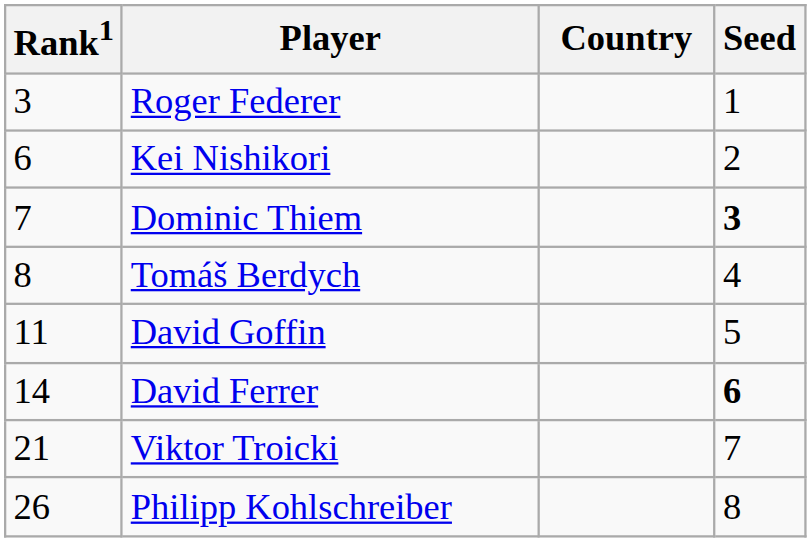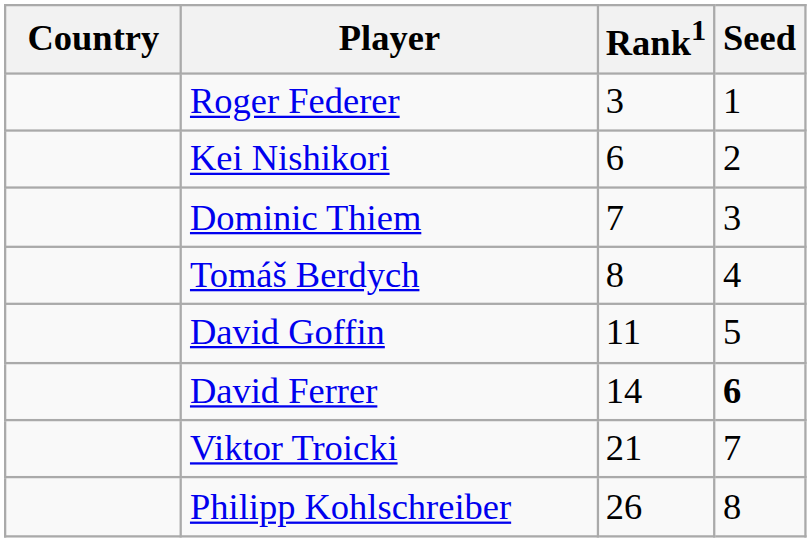columns swapped: Country <-> Rank1
Dominic Thiem | Seed: bold -> normal
